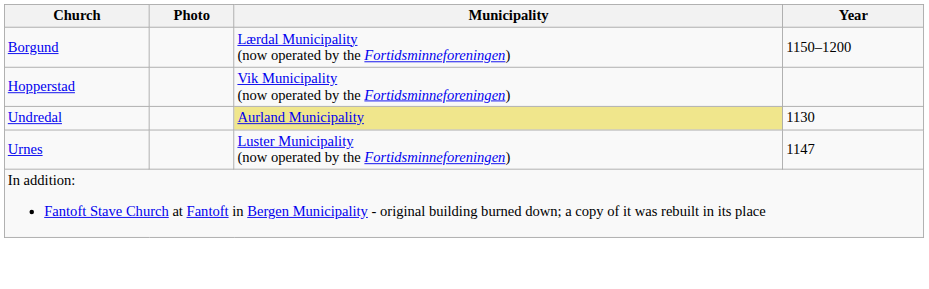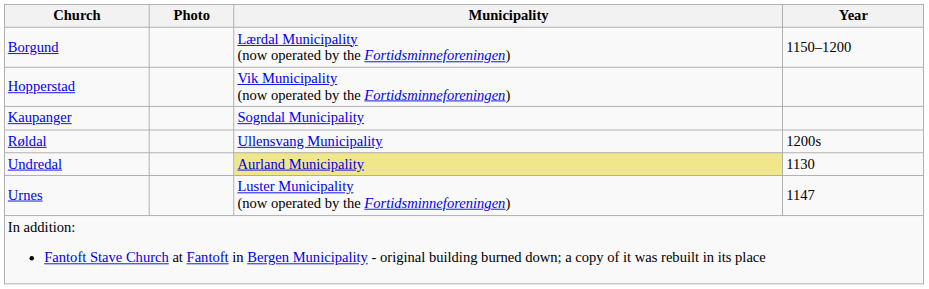+ row: Kaupanger | Sogndal Municipality
+ row: Røldal | Ullensvang Municipality | 1200s
